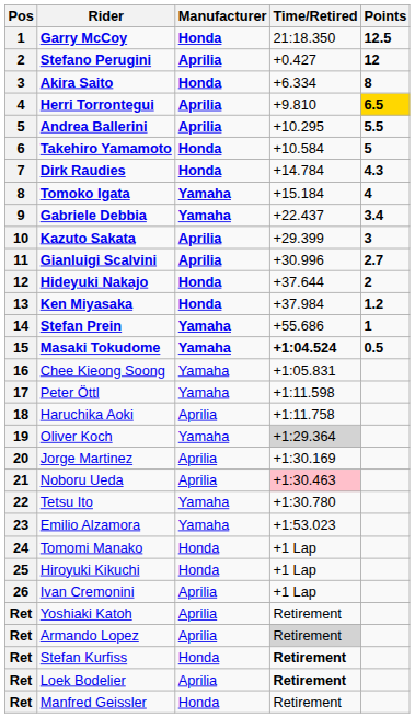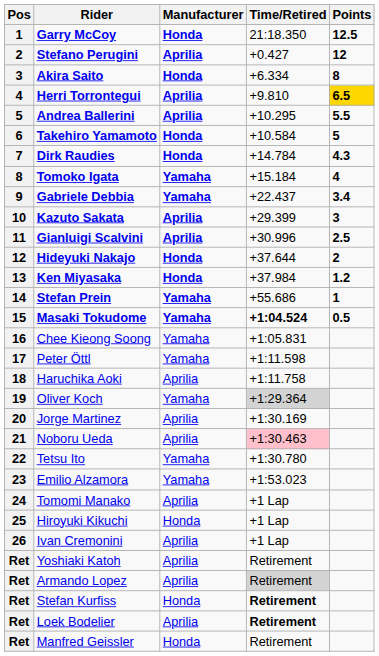Gianluigi Scalvini | Points: 2.7 -> 2.5
Tomomi Manako | Manufacturer: Honda -> Aprilia
